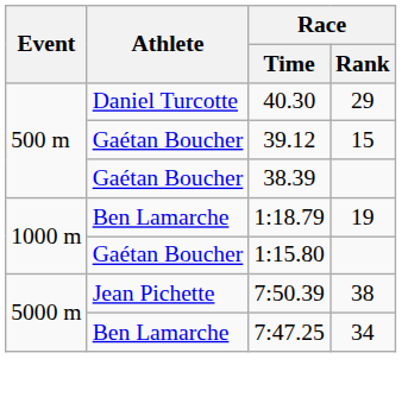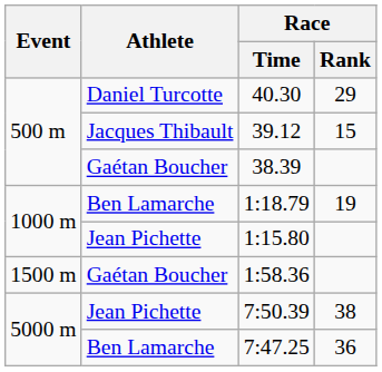39.12 | Athlete: Gaétan Boucher -> Jacques Thibault
1:15.80 | Athlete: Gaétan Boucher -> Jean Pichette
+ row: 1500 m | Gaétan Boucher | 1:58.36
7:47.25 | Race / Rank: 34 -> 36
